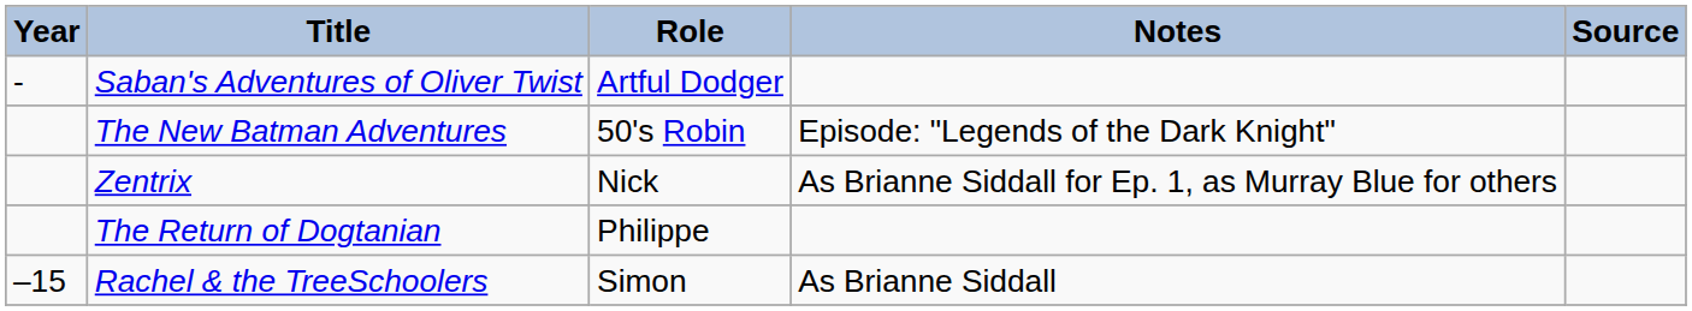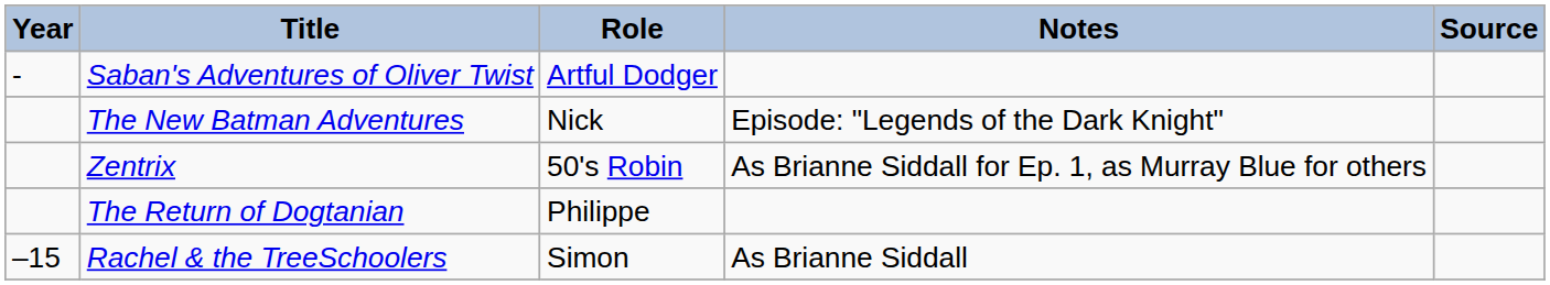The New Batman Adventures | Role: 50's Robin -> Nick
Zentrix | Role: Nick -> 50's Robin
